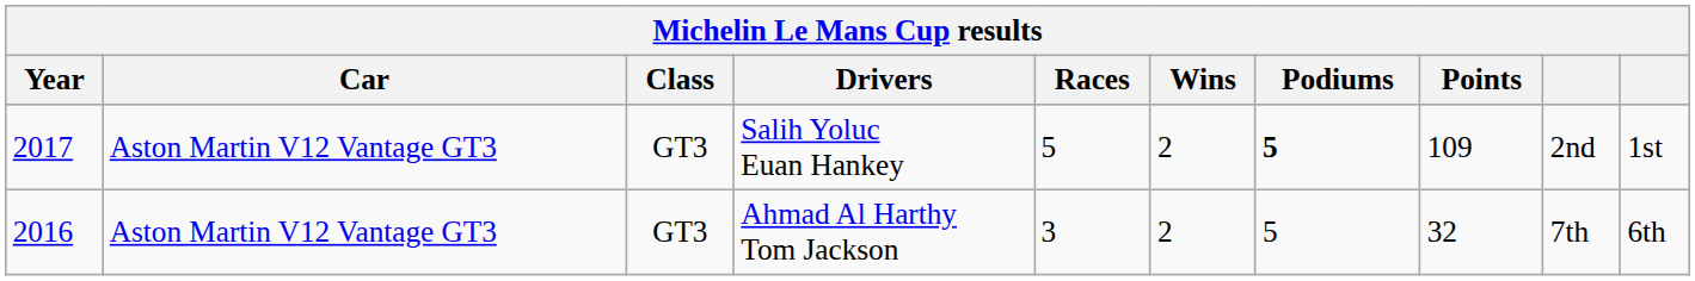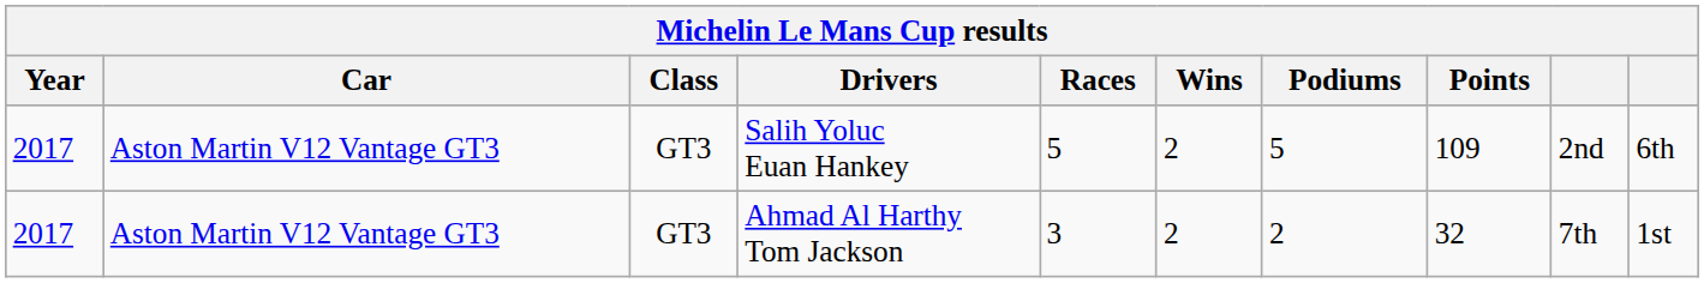Salih Yoluc Euan Hankey | Podiums: bold -> normal
Salih Yoluc Euan Hankey | column 10: 1st -> 6th
Ahmad Al Harthy Tom Jackson | Year: 2016 -> 2017
Ahmad Al Harthy Tom Jackson | Podiums: 5 -> 2
Ahmad Al Harthy Tom Jackson | column 10: 6th -> 1st
